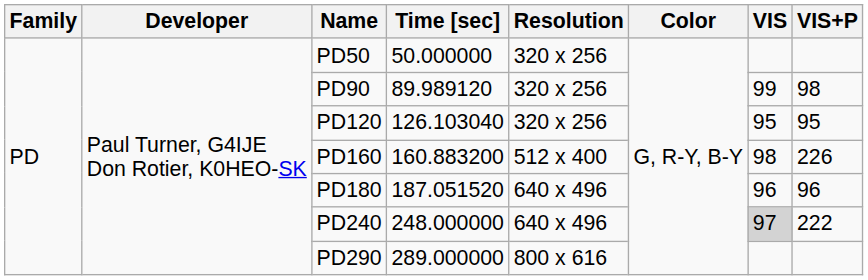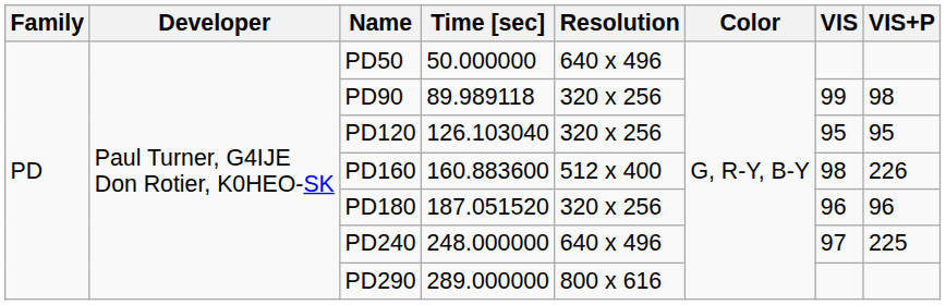PD50 | Resolution: 320 x 256 -> 640 x 496
PD90 | Time [sec]: 89.989120 -> 89.989118
PD160 | Time [sec]: 160.883200 -> 160.883600
PD180 | Resolution: 640 x 496 -> 320 x 256
PD240 | VIS: lightgrey background -> no background
PD240 | VIS+P: 222 -> 225
